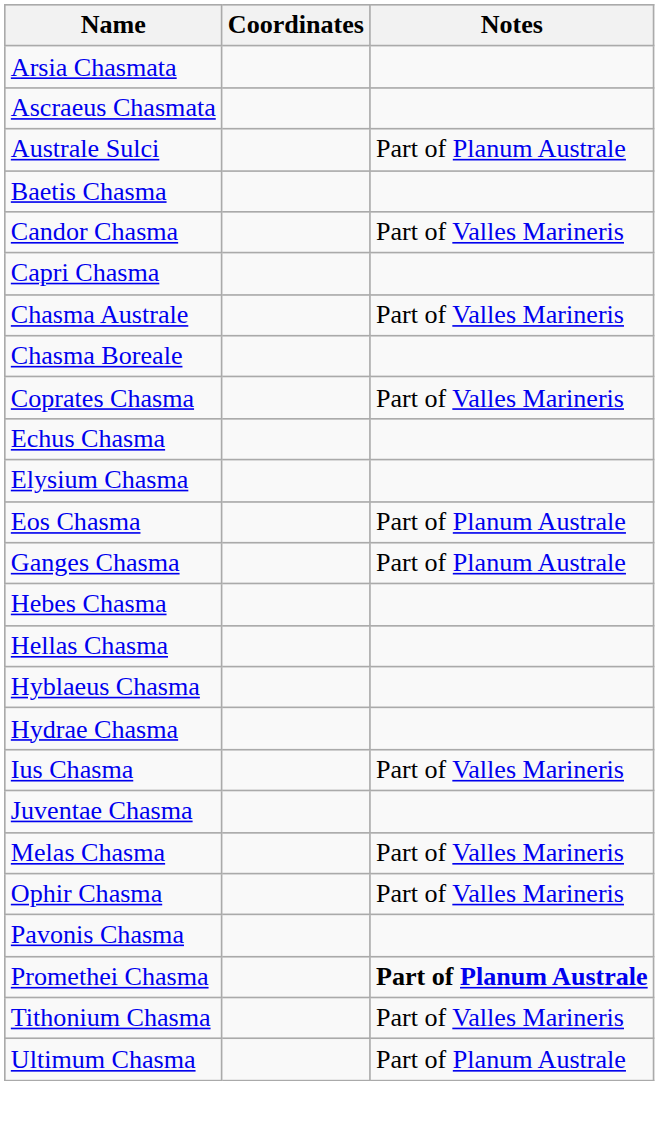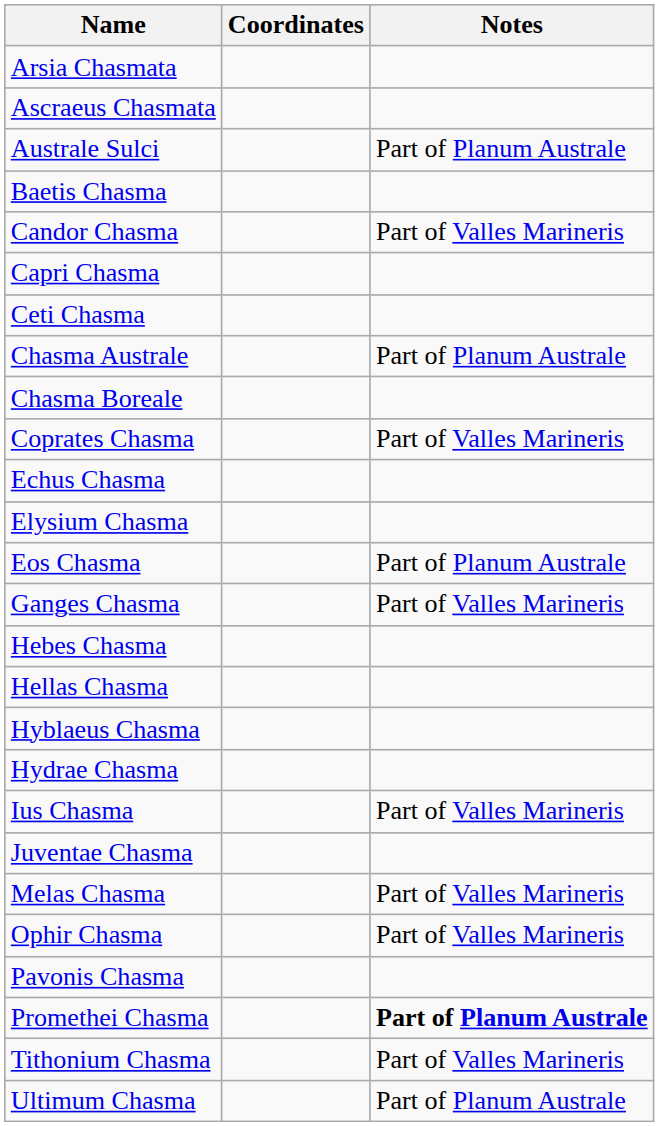+ row: Ceti Chasma
Chasma Australe | Notes: Part of Valles Marineris -> Part of Planum Australe
Ganges Chasma | Notes: Part of Planum Australe -> Part of Valles Marineris
